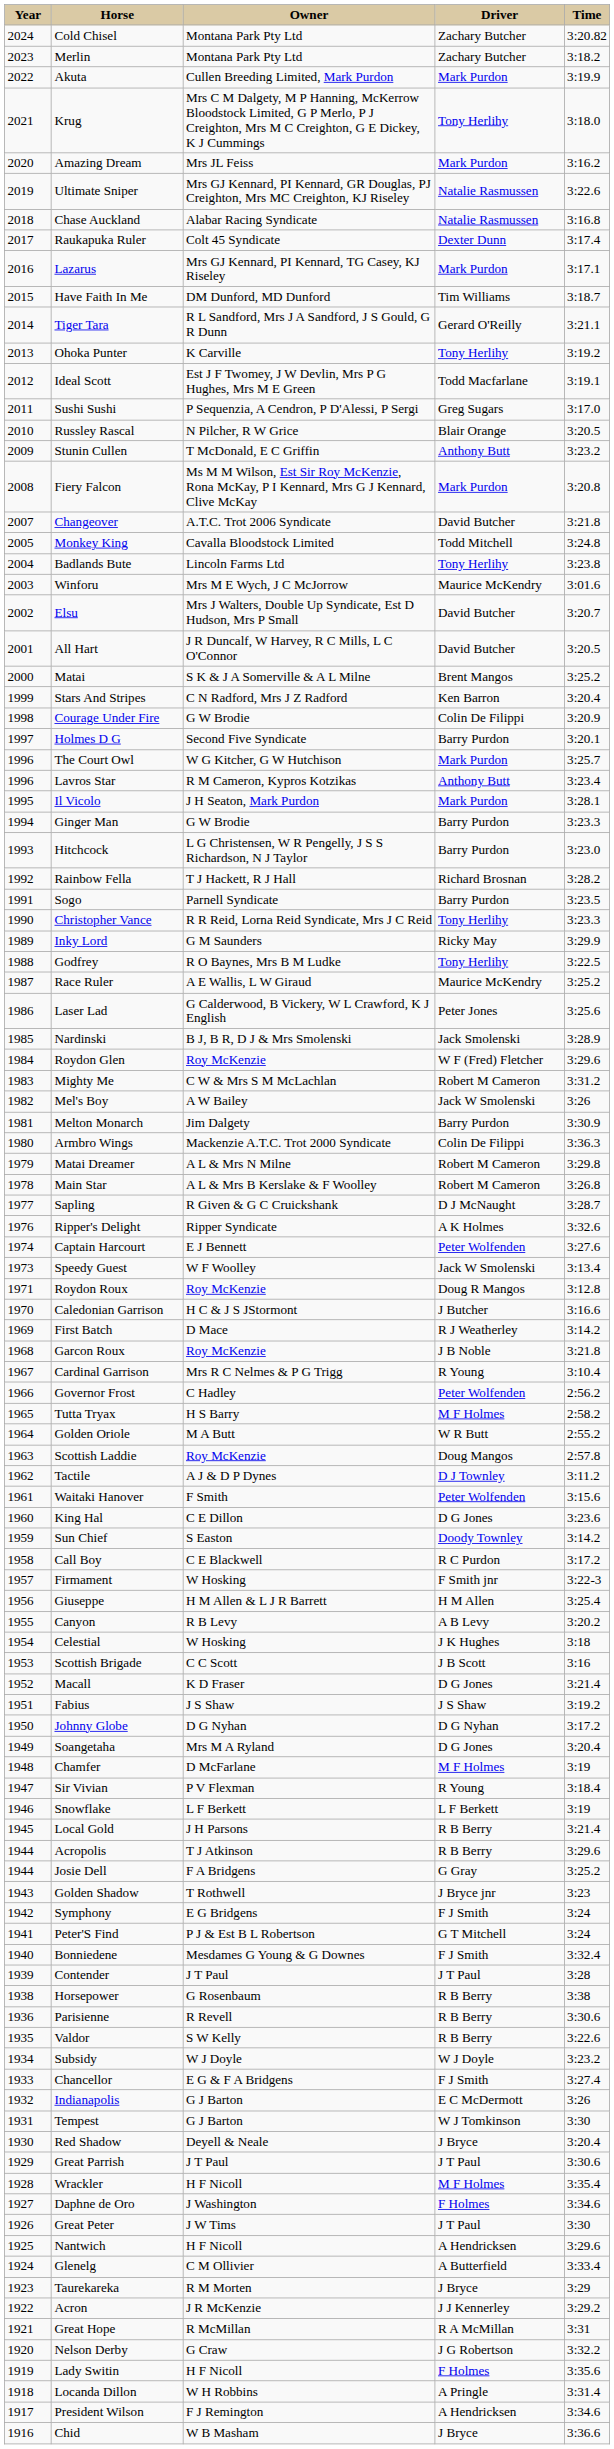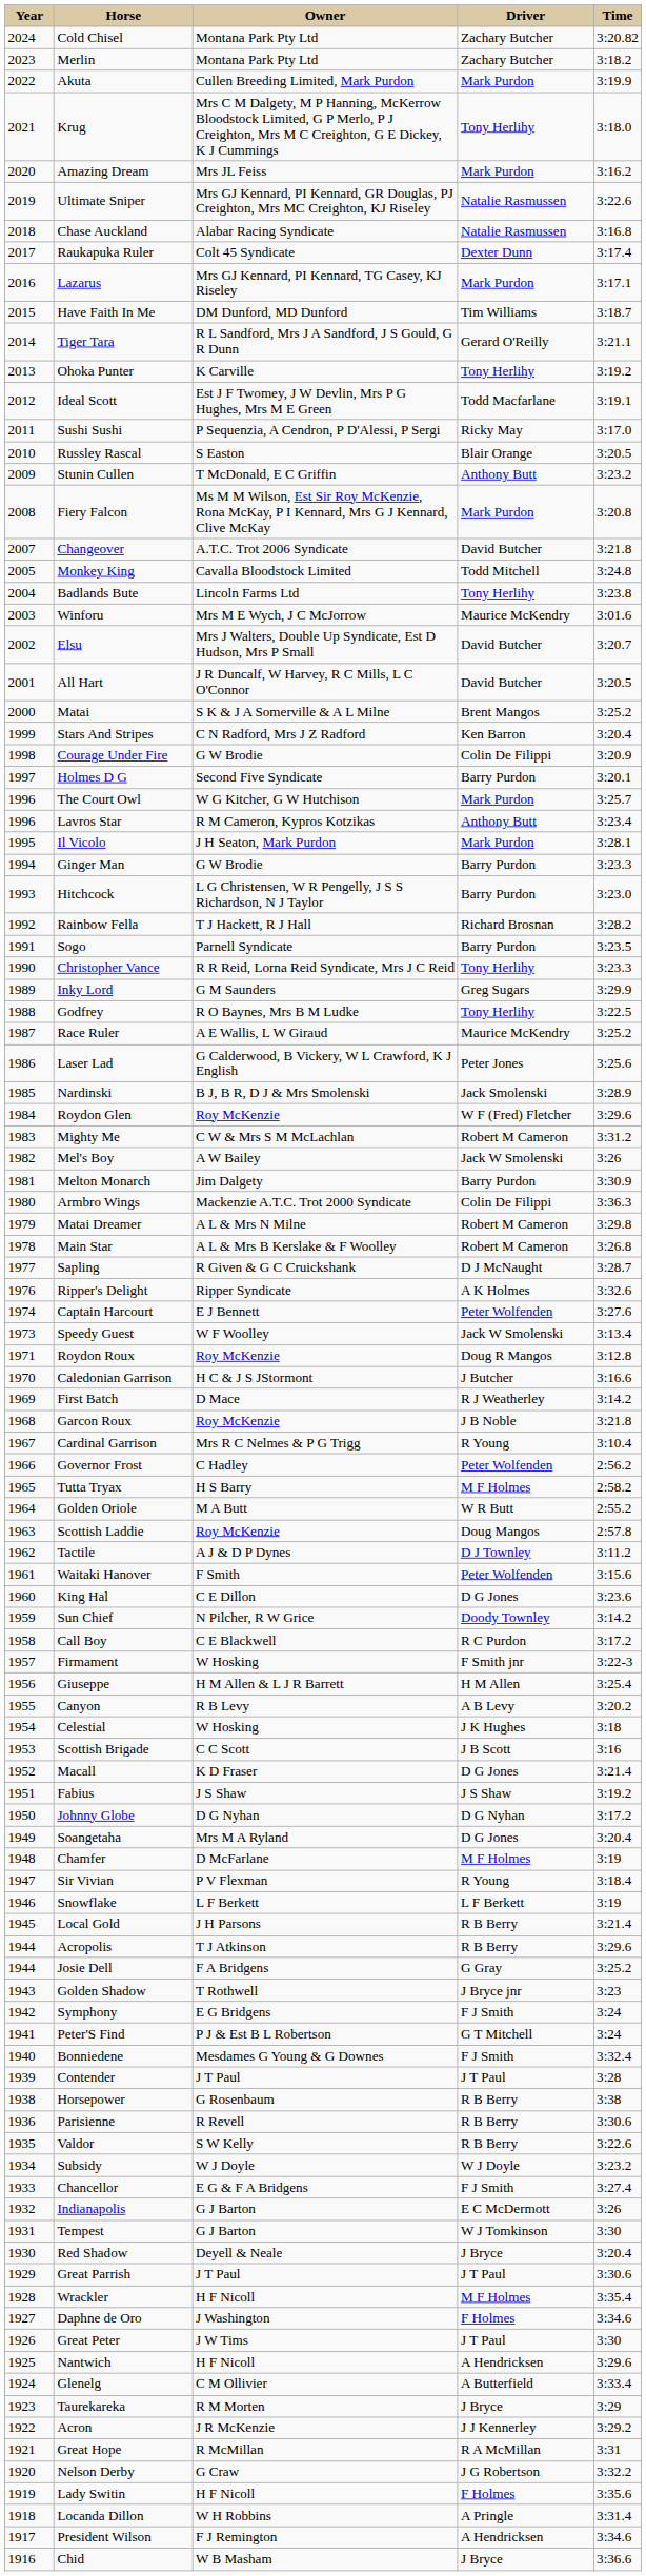Sushi Sushi | Driver: Greg Sugars -> Ricky May
Russley Rascal | Owner: N Pilcher, R W Grice -> S Easton
Inky Lord | Driver: Ricky May -> Greg Sugars
Sun Chief | Owner: S Easton -> N Pilcher, R W Grice
